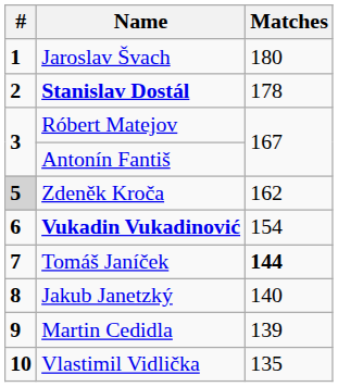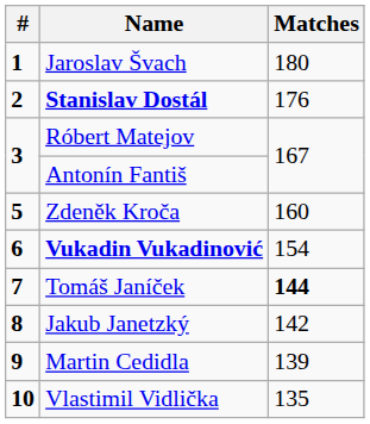Stanislav Dostál | Matches: 178 -> 176
Zdeněk Kroča | #: lightgrey background -> no background
Zdeněk Kroča | Matches: 162 -> 160
Jakub Janetzký | Matches: 140 -> 142
